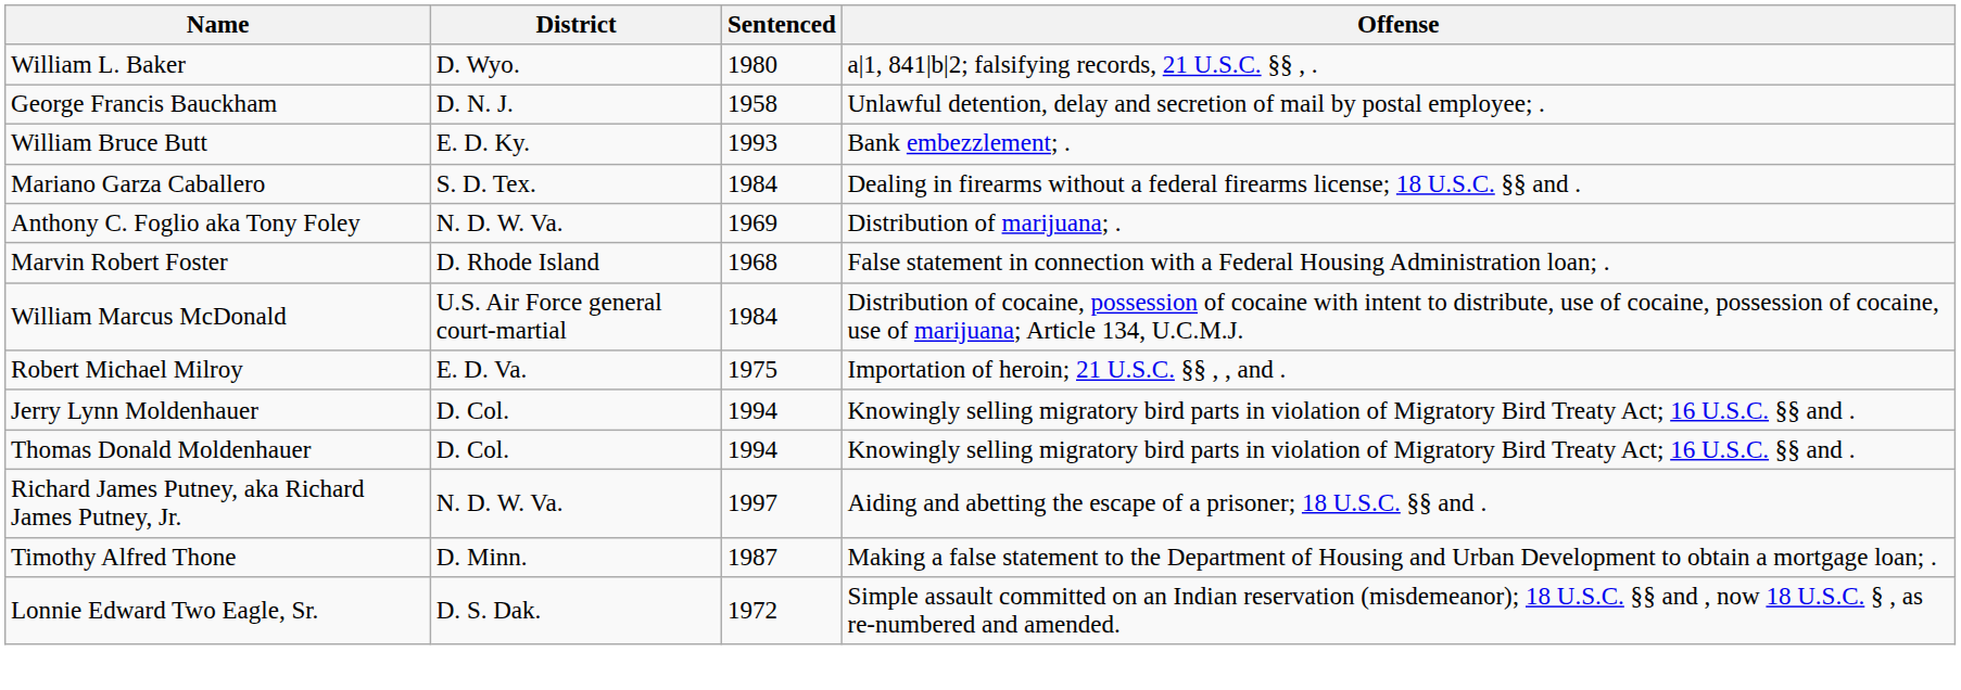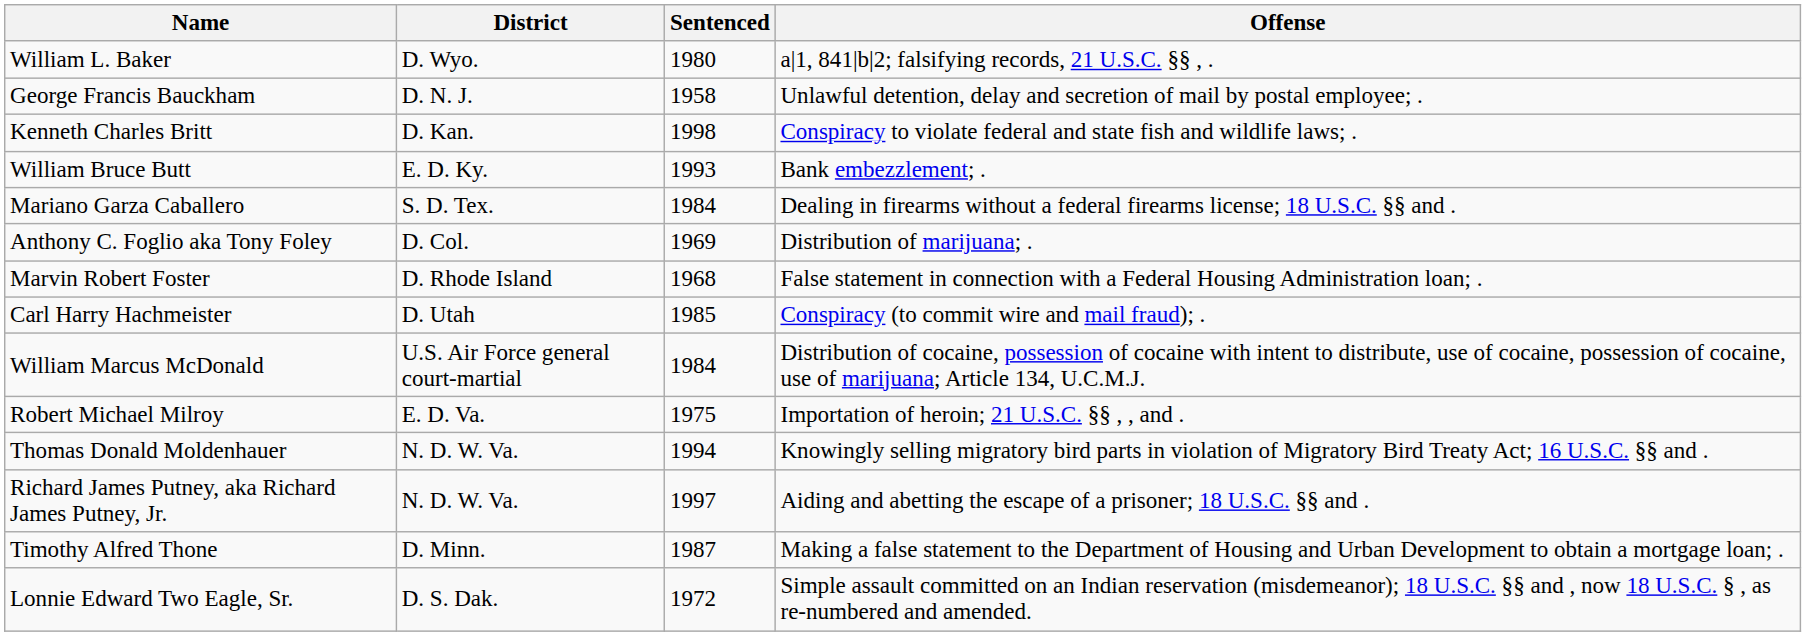+ row: Kenneth Charles Britt | D. Kan. | 1998 | Conspiracy to violate federal and state fish and wildlife laws; .
Anthony C. Foglio aka Tony Foley | District: N. D. W. Va. -> D. Col.
+ row: Carl Harry Hachmeister | D. Utah | 1985 | Conspiracy (to commit wire and mail fraud); .
- row: Jerry Lynn Moldenhauer | D. Col. | 1994 | Knowingly selling migratory bird parts in violation of Migratory Bird Treaty Act; 16 U.S.C. §§ and .
Thomas Donald Moldenhauer | District: D. Col. -> N. D. W. Va.
